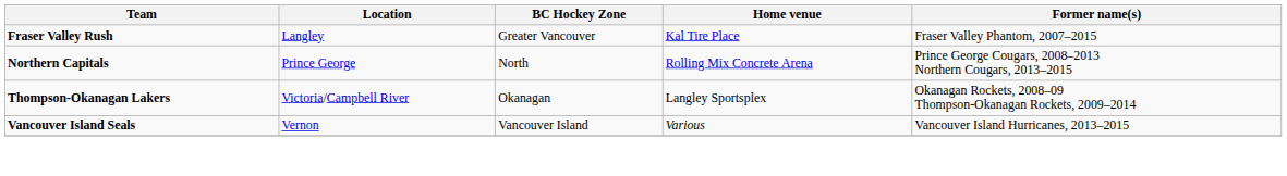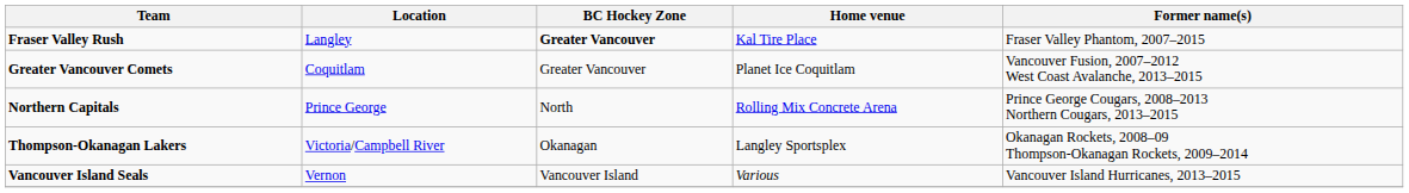Fraser Valley Rush | BC Hockey Zone: normal -> bold
+ row: Greater Vancouver Comets | Coquitlam | Greater Vancouver | Planet Ice Coquitlam | Vancouver Fusion, 2007–2012 West Coast Avalanche, 2013–2015
